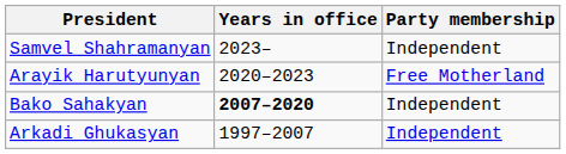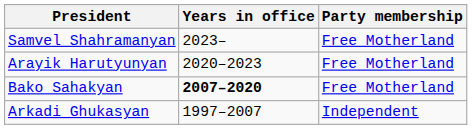Samvel Shahramanyan | Party membership: Independent -> Free Motherland
Bako Sahakyan | Party membership: Independent -> Free Motherland
